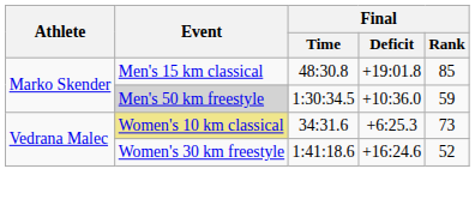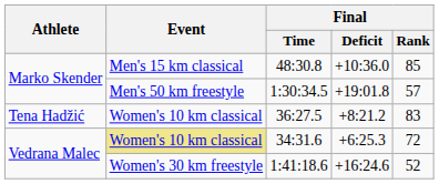48:30.8 | Final / Deficit: +19:01.8 -> +10:36.0
1:30:34.5 | Event: lightgrey background -> no background
1:30:34.5 | Final / Deficit: +10:36.0 -> +19:01.8
1:30:34.5 | Final / Rank: 59 -> 57
+ row: Tena Hadžić | Women's 10 km classical | 36:27.5 | +8:21.2 | 83
34:31.6 | Final / Rank: 73 -> 72
